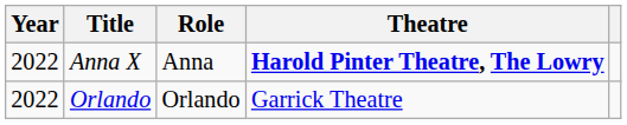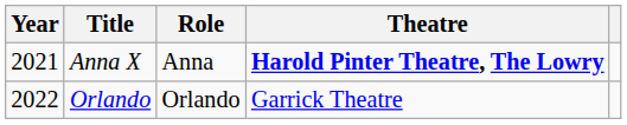Anna X | Year: 2022 -> 2021
